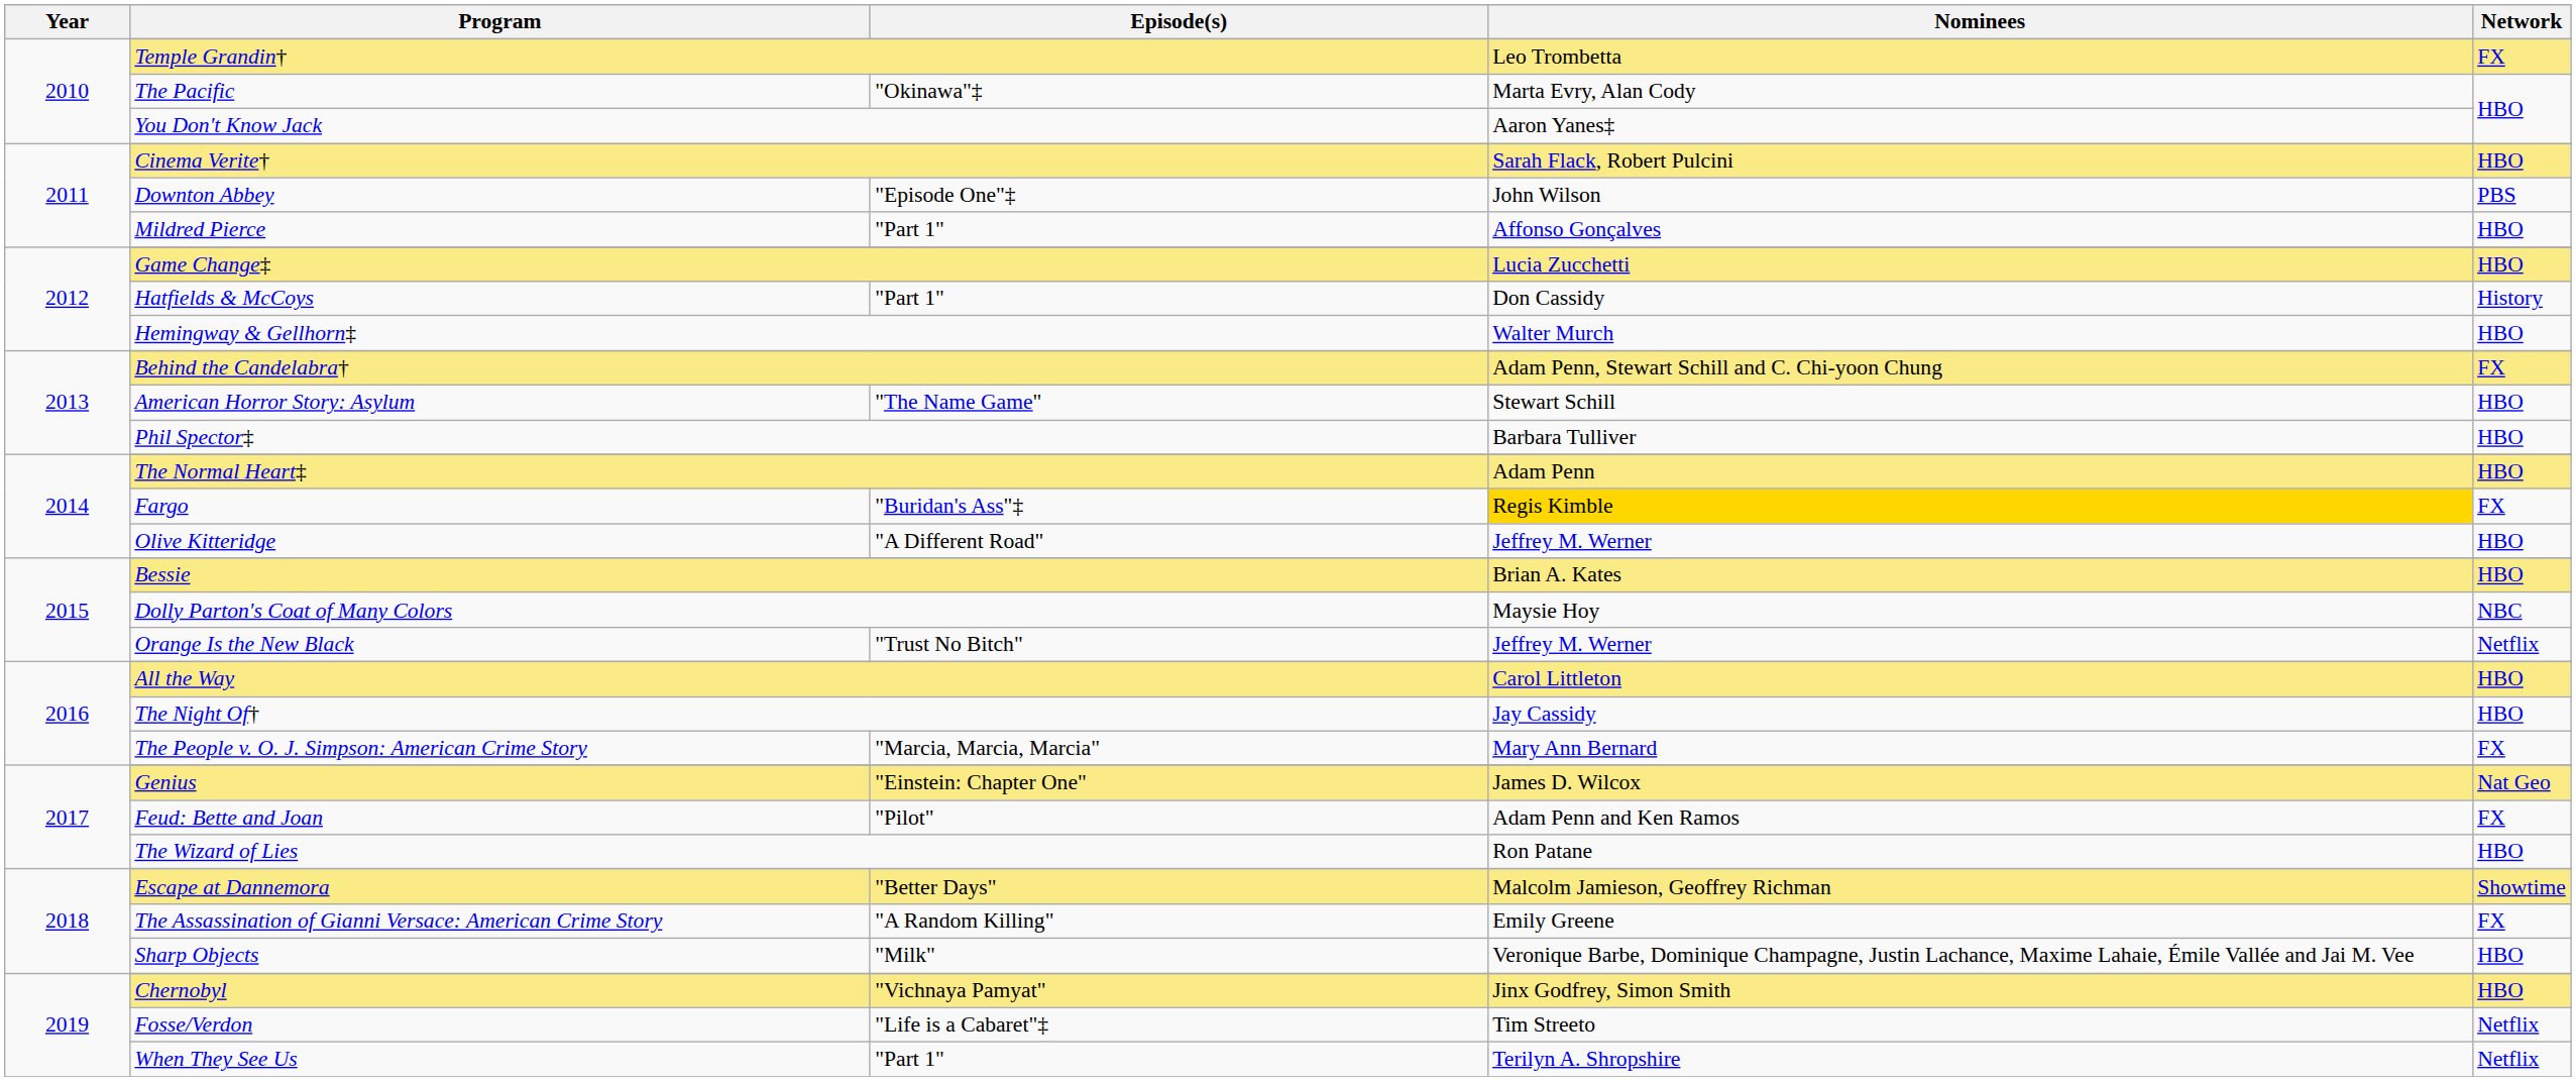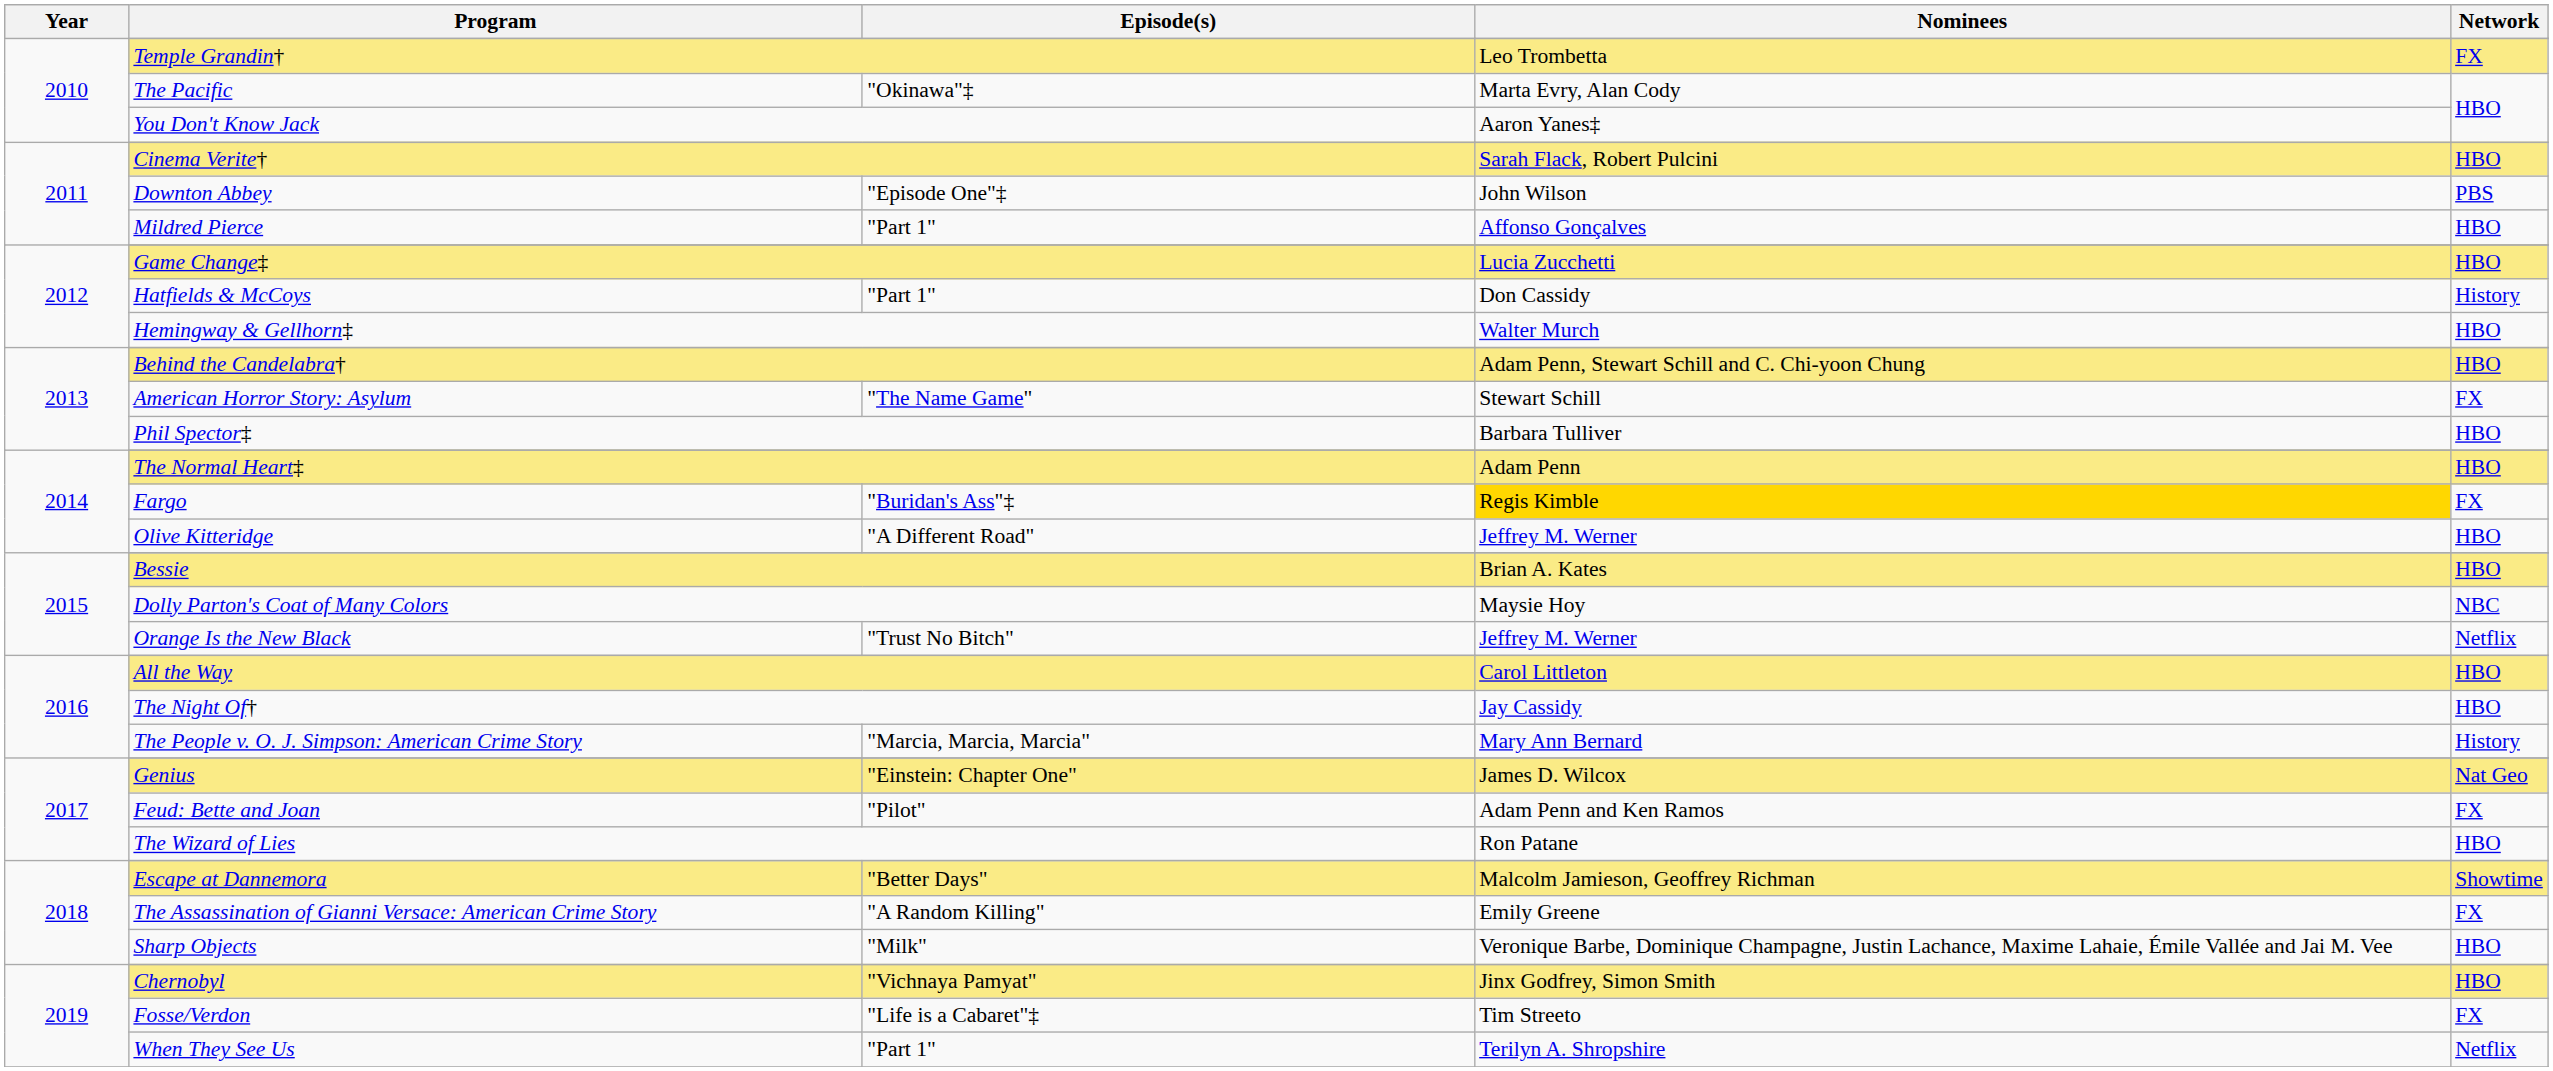Behind the Candelabra† | Network: FX -> HBO
American Horror Story: Asylum | Network: HBO -> FX
The People v. O. J. Simpson: American Crime Story | Network: FX -> History
Fosse/Verdon | Network: Netflix -> FX
